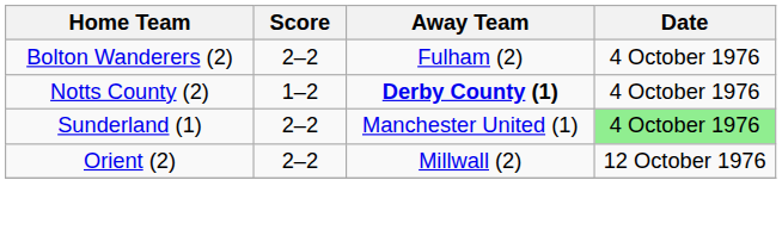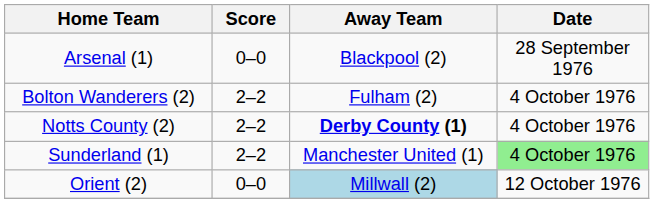+ row: Arsenal (1) | 0–0 | Blackpool (2) | 28 September 1976
Notts County (2) | Score: 1–2 -> 2–2
Orient (2) | Score: 2–2 -> 0–0
Orient (2) | Away Team: no background -> lightblue background
